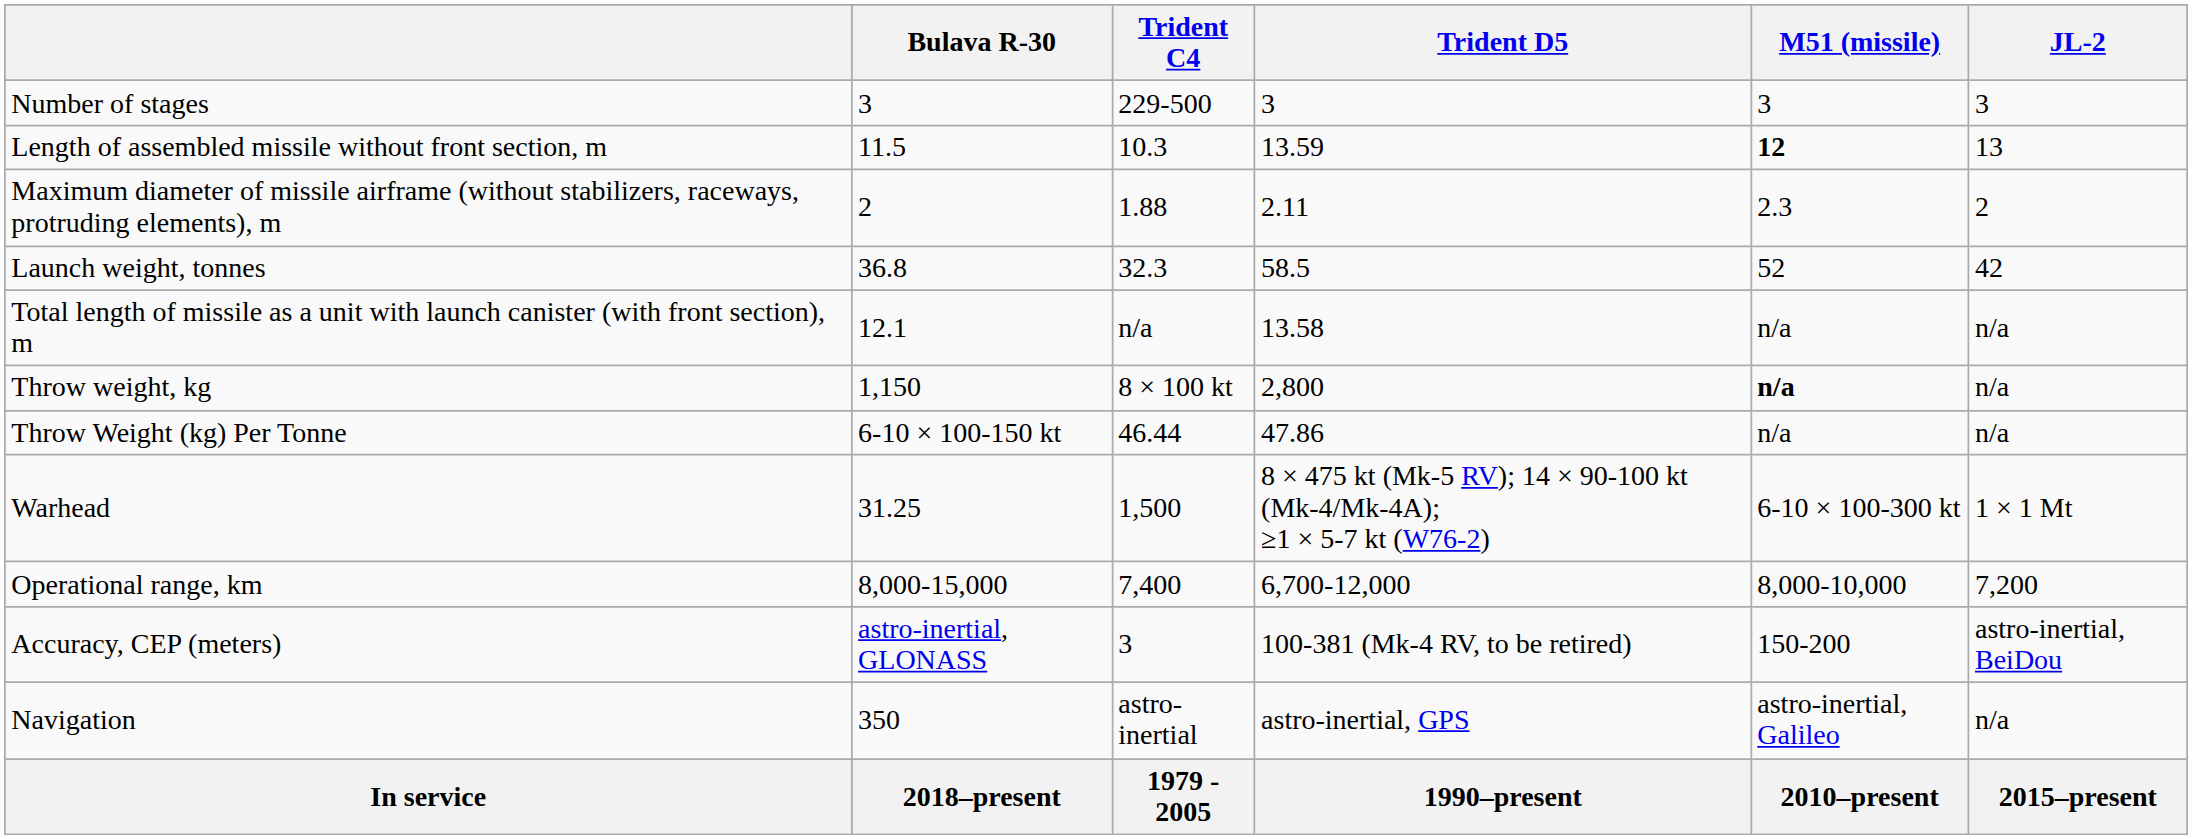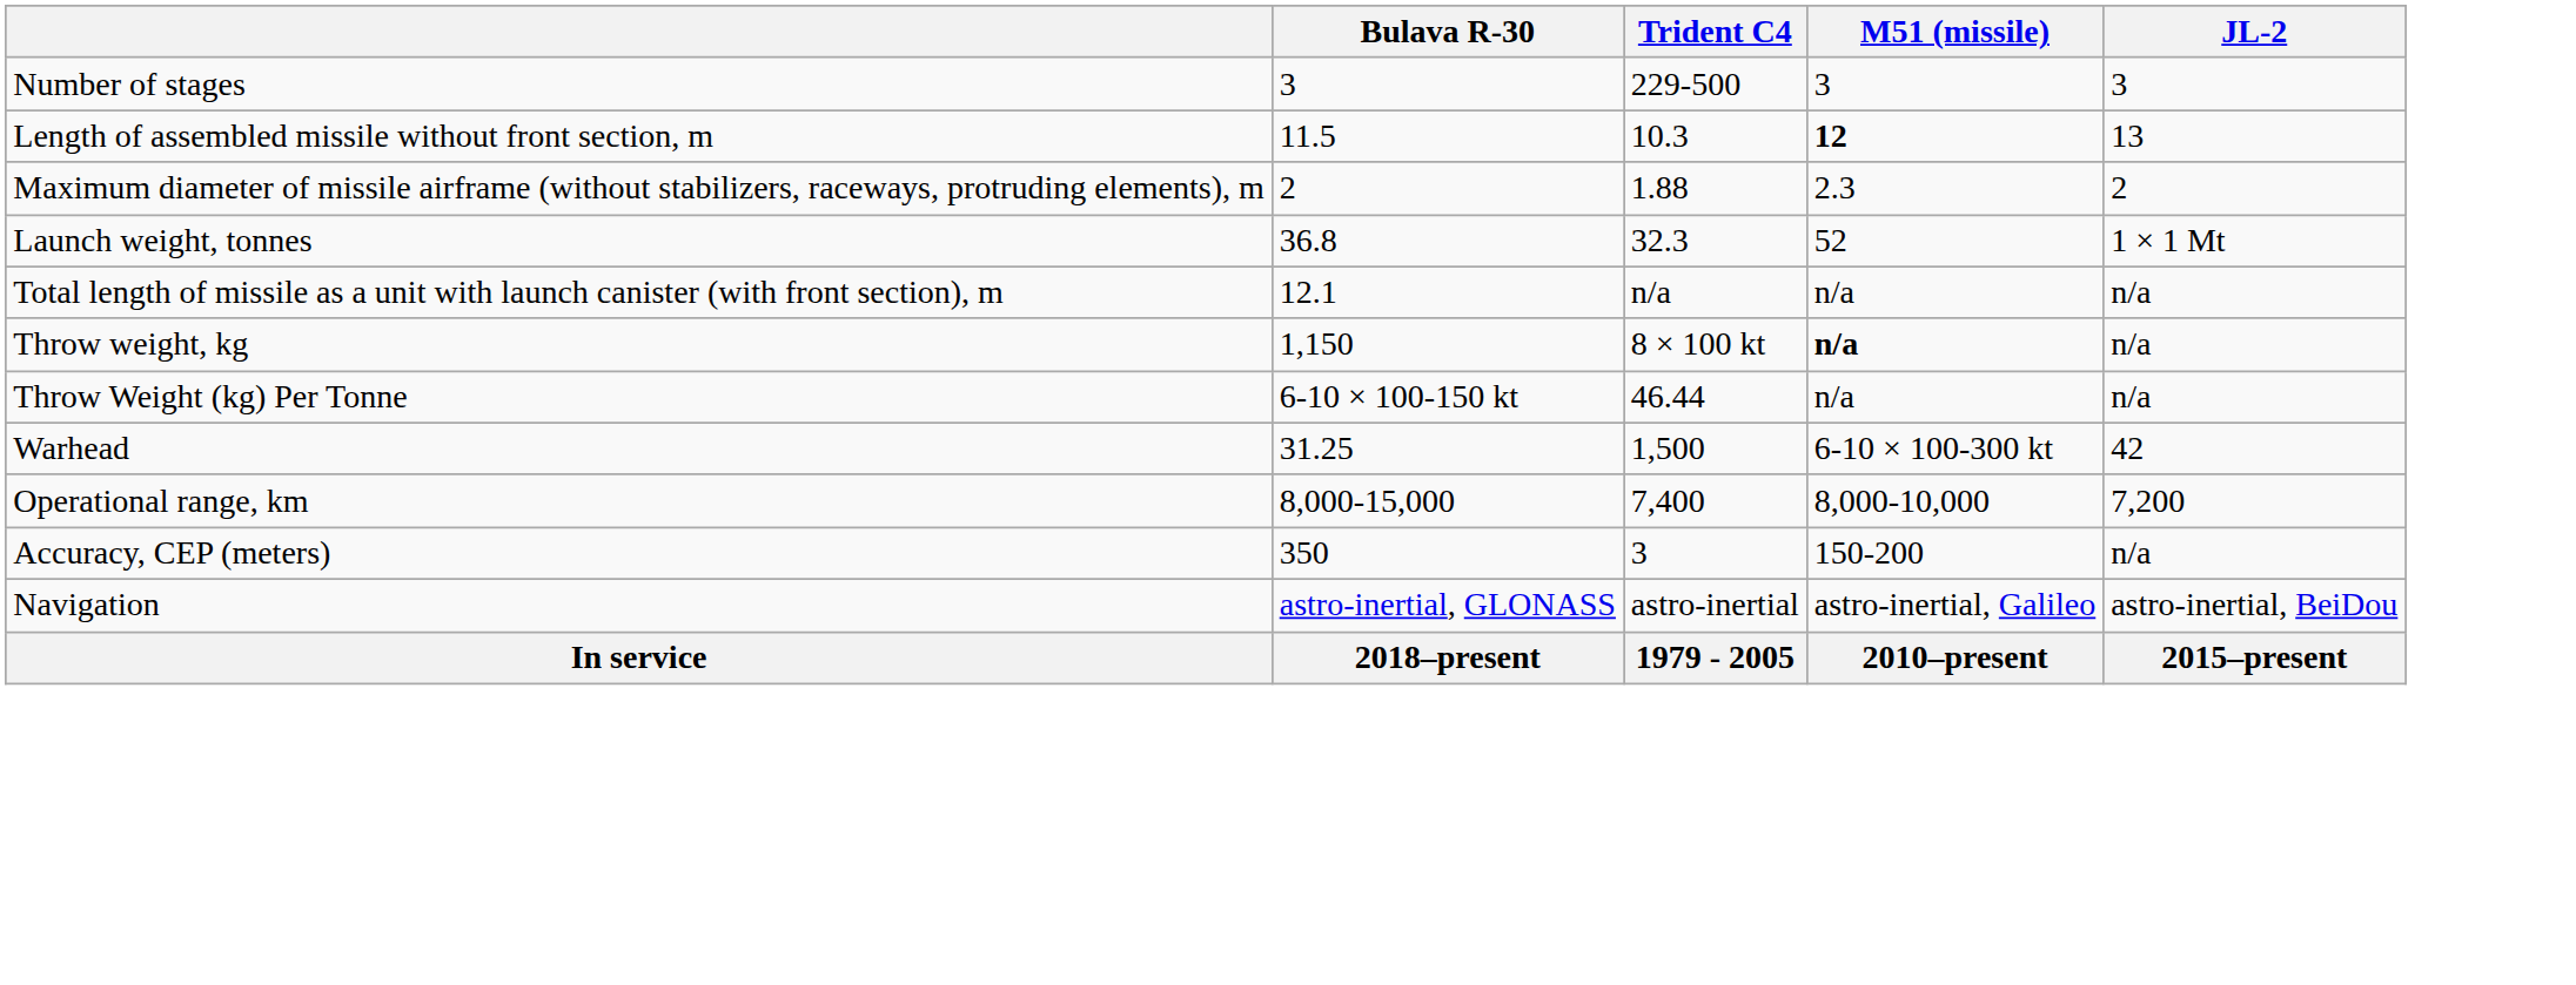- column: Trident D5 | 3 | 13.59 | 2.11 | 58.5 | 13.58 | 2,800 | 47.86 | 8 × 475 kt (Mk-5 RV); 14 × 90-100 kt (Mk-4/Mk-4A); ≥1 × 5-7 kt (W76-2) | 6,700-12,000 | 100-381 (Mk-4 RV, to be retired) | astro-inertial, GPS | 1990–present
Launch weight, tonnes | JL-2: 42 -> 1 × 1 Mt
Warhead | JL-2: 1 × 1 Mt -> 42
Accuracy, CEP (meters) | Bulava R-30: astro-inertial, GLONASS -> 350
Accuracy, CEP (meters) | JL-2: astro-inertial, BeiDou -> n/a
Navigation | Bulava R-30: 350 -> astro-inertial, GLONASS
Navigation | JL-2: n/a -> astro-inertial, BeiDou
